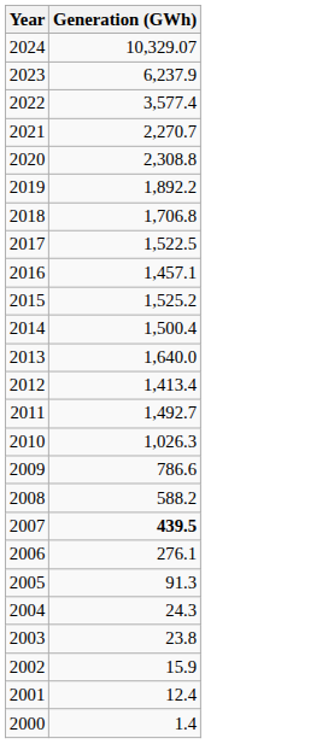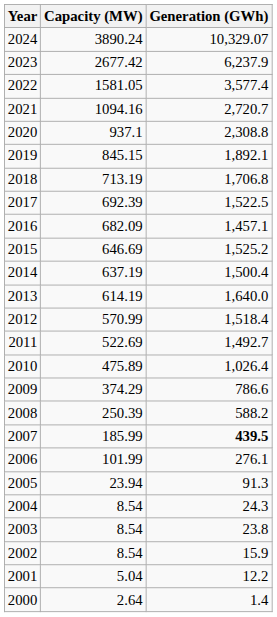+ column: Capacity (MW) | 3890.24 | 2677.42 | 1581.05 | 1094.16 | 937.1 | 845.15 | 713.19 | 692.39 | 682.09 | 646.69 | 637.19 | 614.19 | 570.99 | 522.69 | 475.89 | 374.29 | 250.39 | 185.99 | 101.99 | 23.94 | 8.54 | 8.54 | 8.54 | 5.04 | 2.64
2021 | Generation (GWh): 2,270.7 -> 2,720.7
2019 | Generation (GWh): 1,892.2 -> 1,892.1
2012 | Generation (GWh): 1,413.4 -> 1,518.4
2010 | Generation (GWh): 1,026.3 -> 1,026.4
2001 | Generation (GWh): 12.4 -> 12.2
